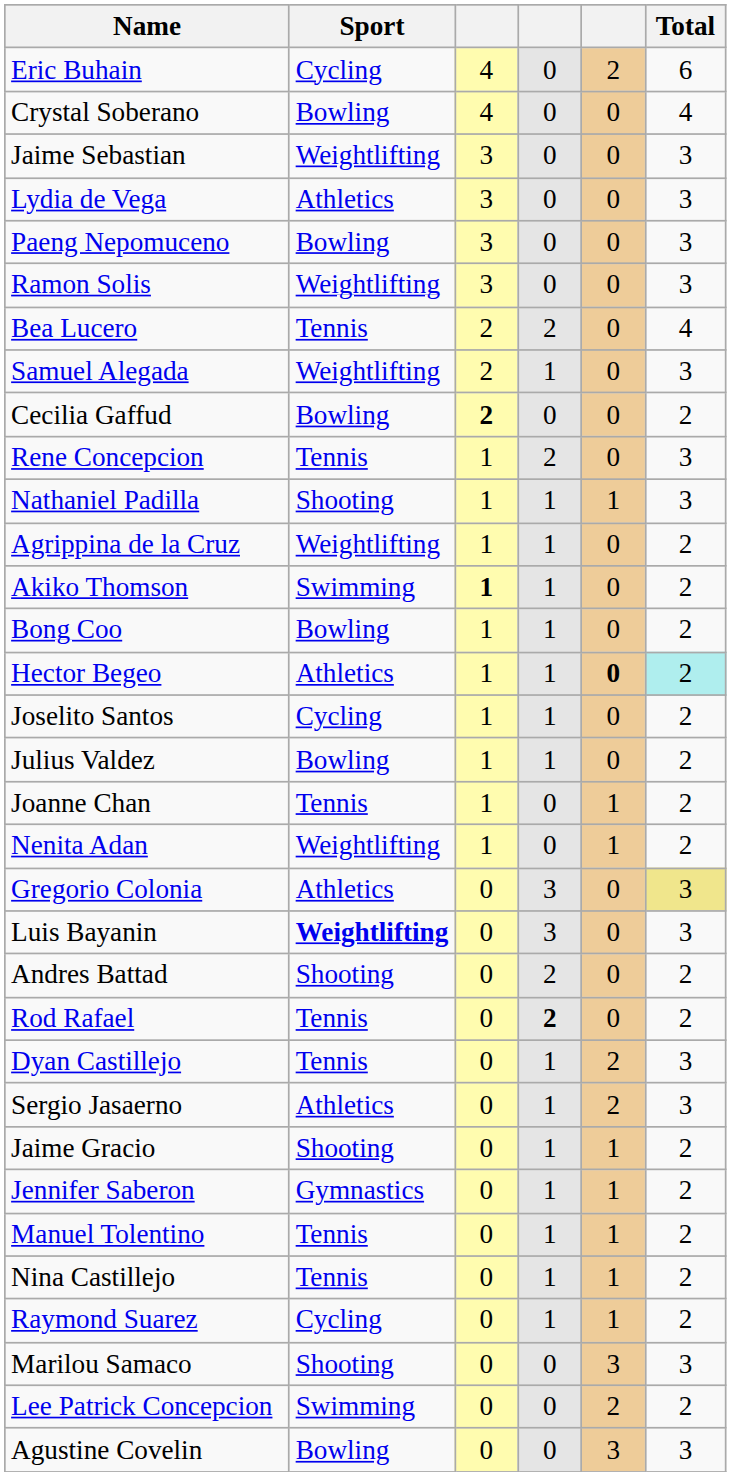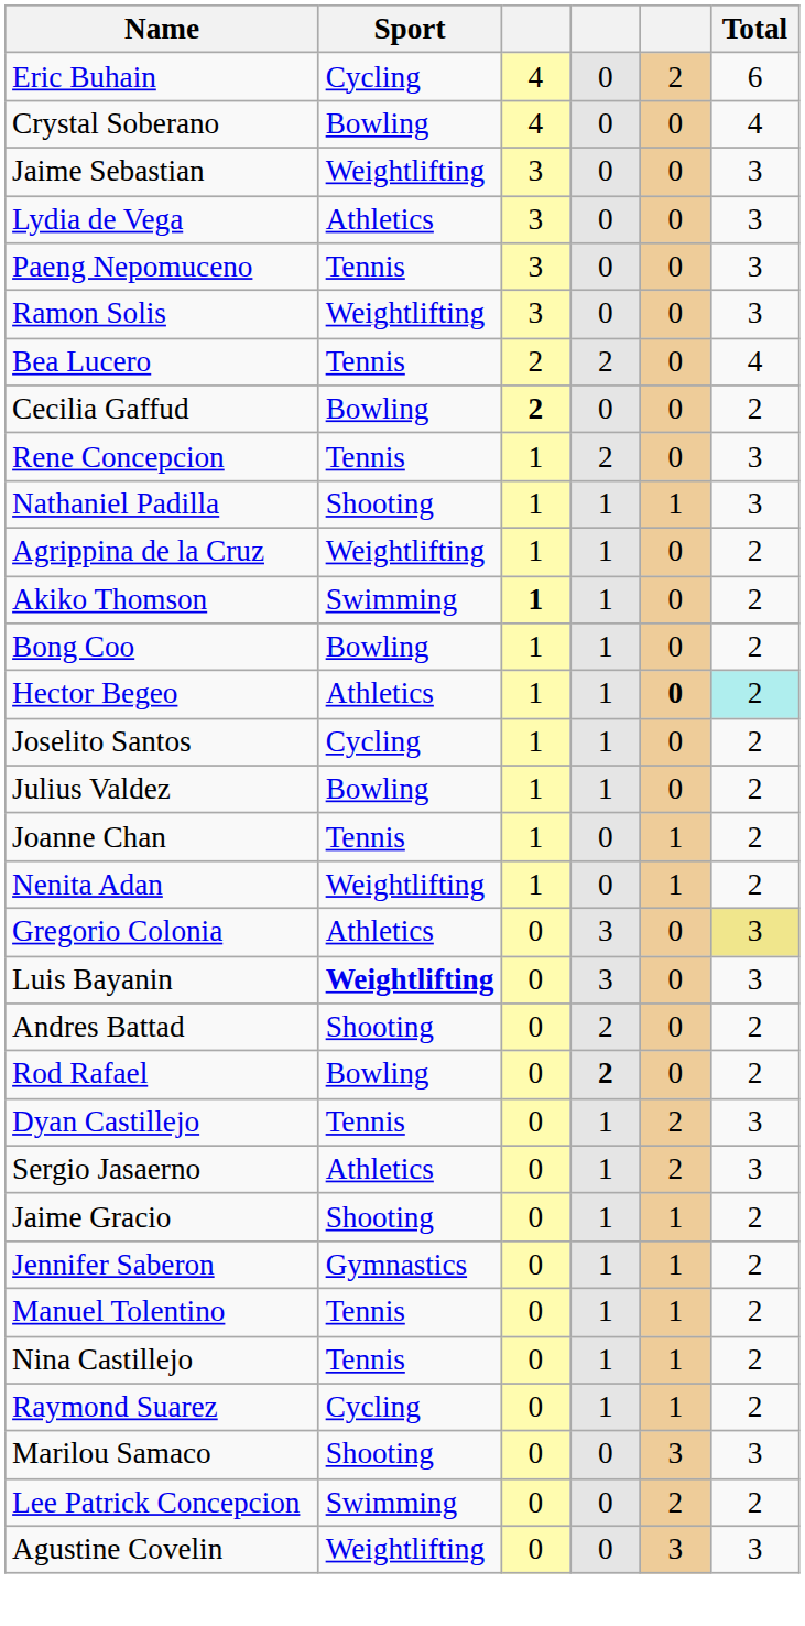Paeng Nepomuceno | Sport: Bowling -> Tennis
- row: Samuel Alegada | Weightlifting | 2 | 1 | 0 | 3
Rod Rafael | Sport: Tennis -> Bowling
Agustine Covelin | Sport: Bowling -> Weightlifting
